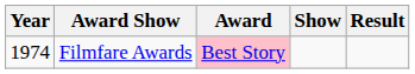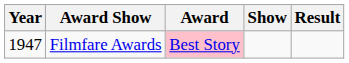Filmfare Awards | Year: 1974 -> 1947
